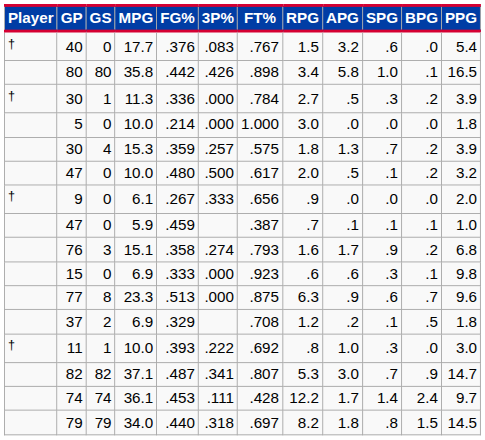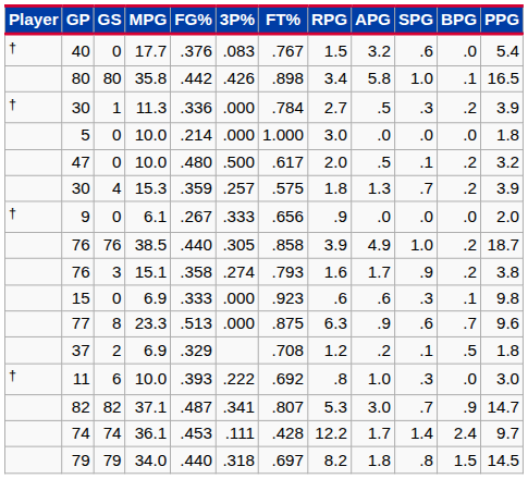rows swapped: 30 / 15.3 <-> 47 / 10.0
- row: 47 | 0 | 5.9 | .459 | .387 | .7 | .1 | .1 | .1 | 1.0
+ row: 76 | 76 | 38.5 | .440 | .305 | .858 | 3.9 | 4.9 | 1.0 | .2 | 18.7
76 / 15.1 | PPG: 6.8 -> 3.8
11 | GS: 1 -> 6
